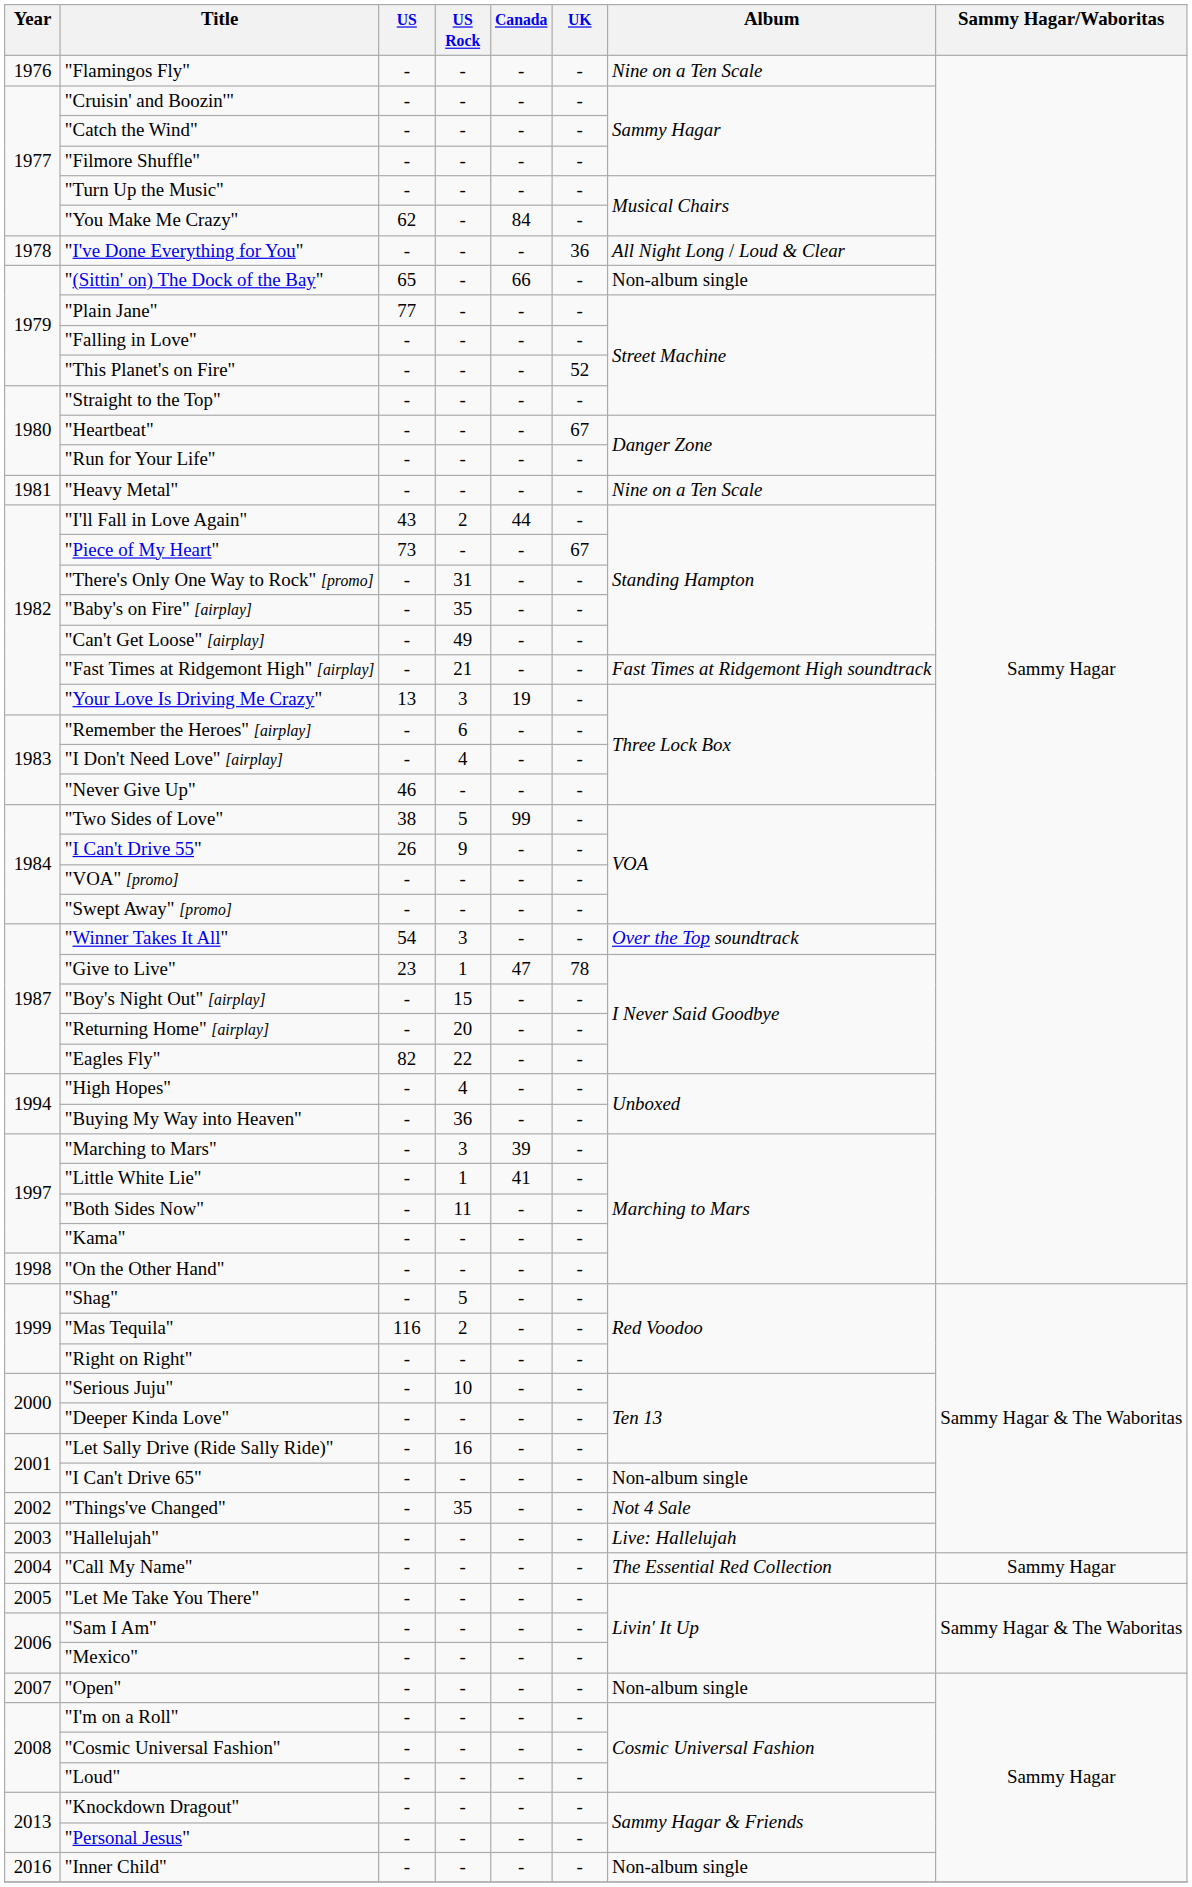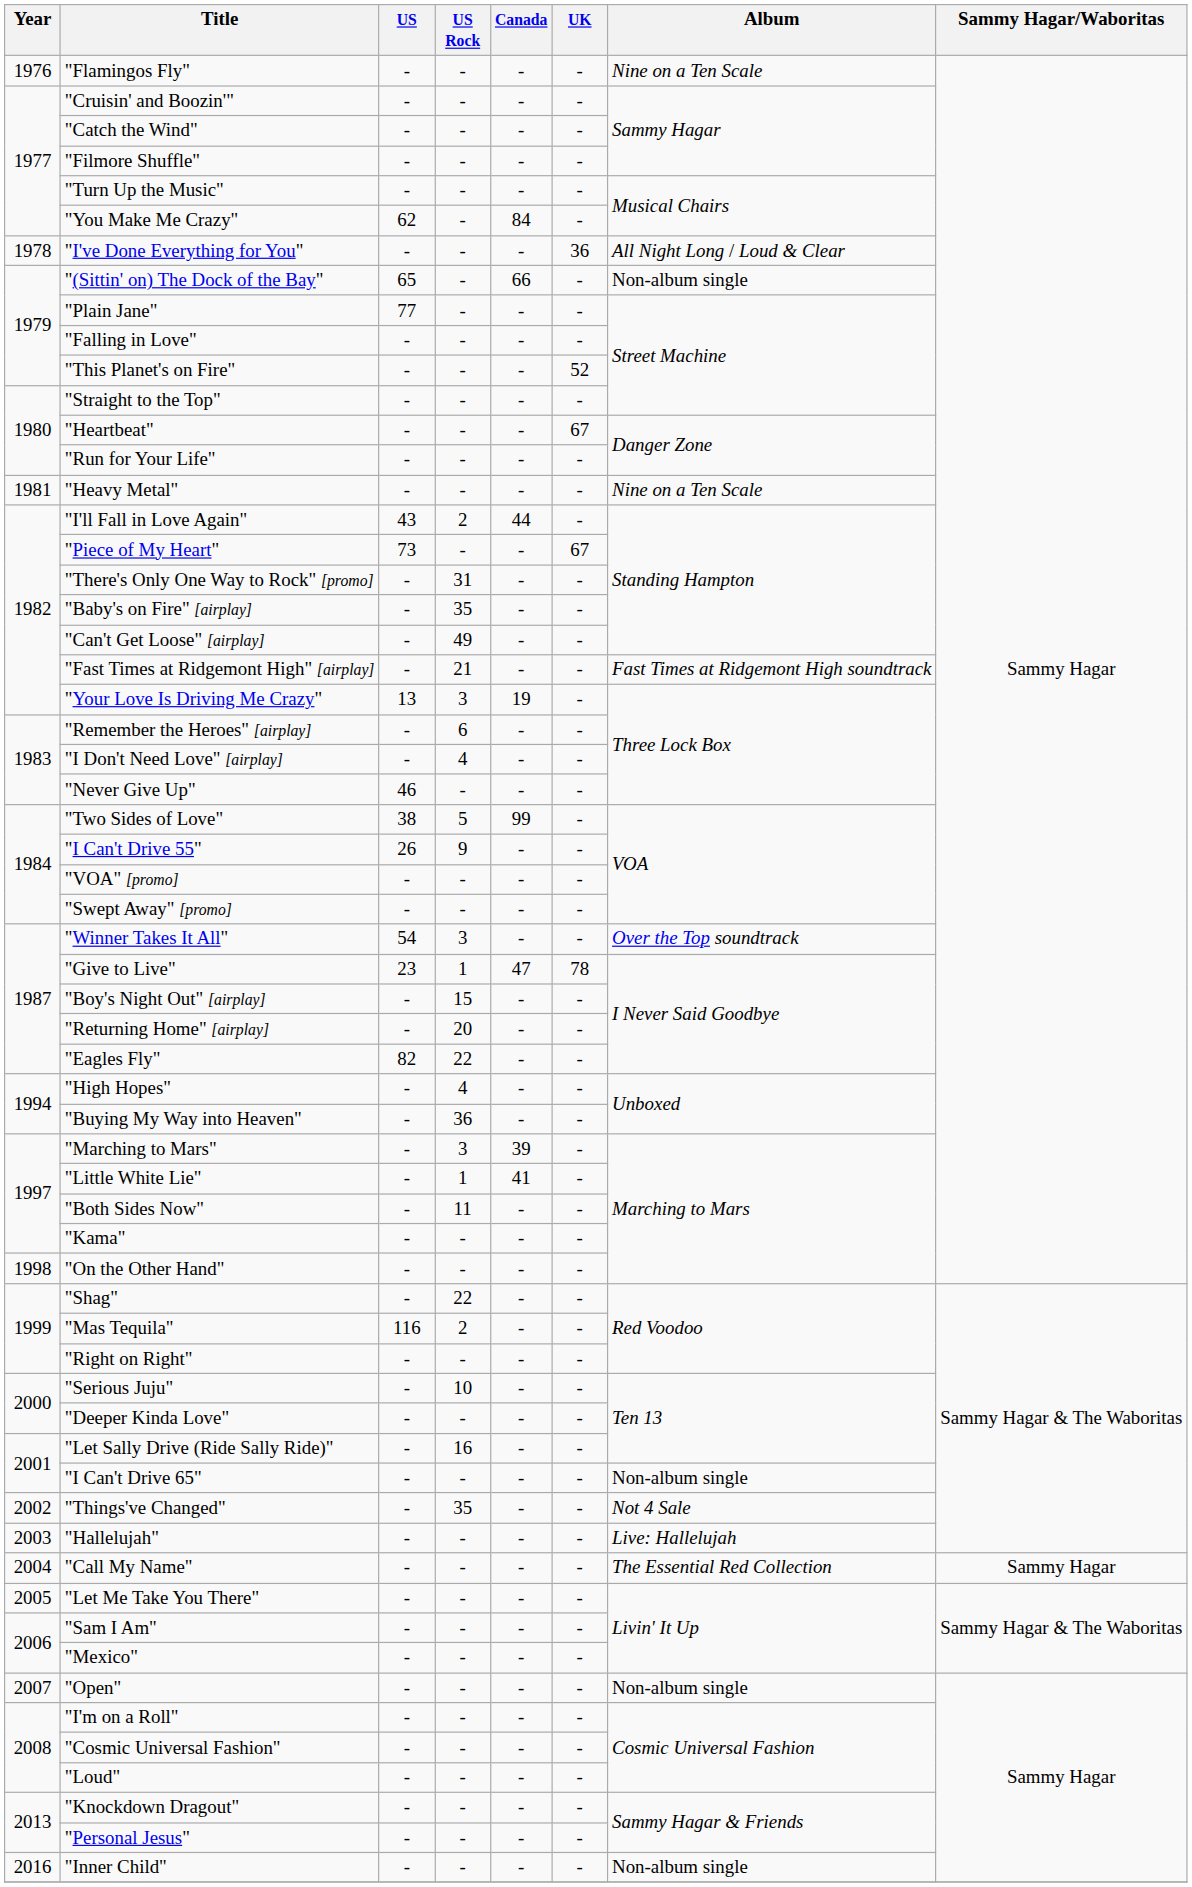"Shag" | US Rock: 5 -> 22
